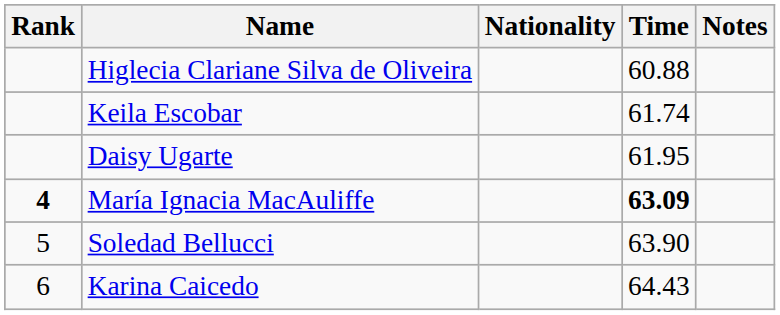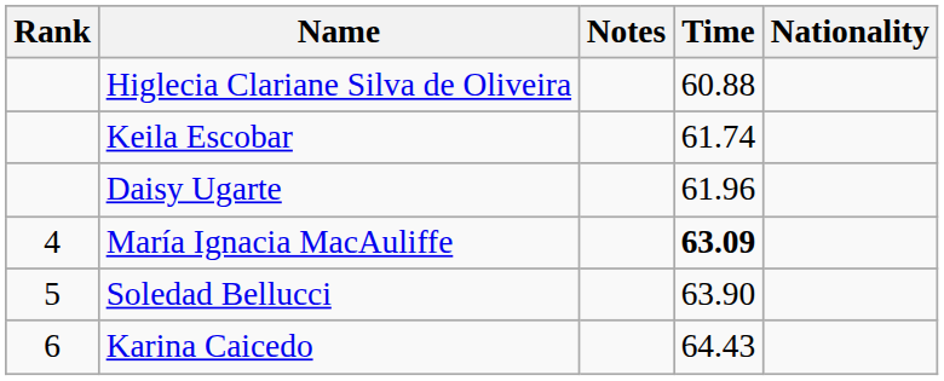columns swapped: Nationality <-> Notes
Daisy Ugarte | Time: 61.95 -> 61.96
María Ignacia MacAuliffe | Rank: bold -> normal
